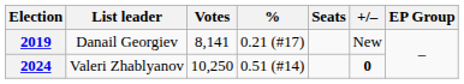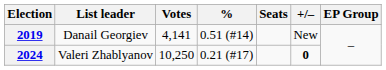2019 | Votes: 8,141 -> 4,141
2019 | %: 0.21 (#17) -> 0.51 (#14)
2024 | %: 0.51 (#14) -> 0.21 (#17)
